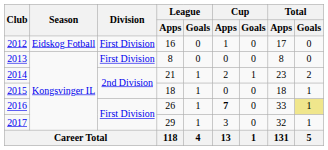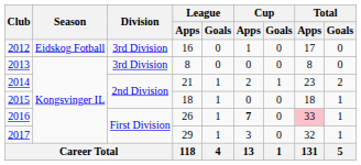2012 | Division: First Division -> 3rd Division
2013 | Division: First Division -> 3rd Division
2016 | Total / Apps: no background -> pink background
2016 | Total / Goals: khaki background -> no background
